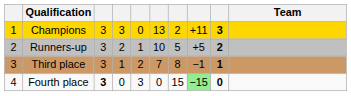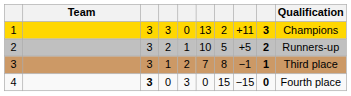columns swapped: Team <-> Qualification
4 | column 8: lightgreen background -> no background
